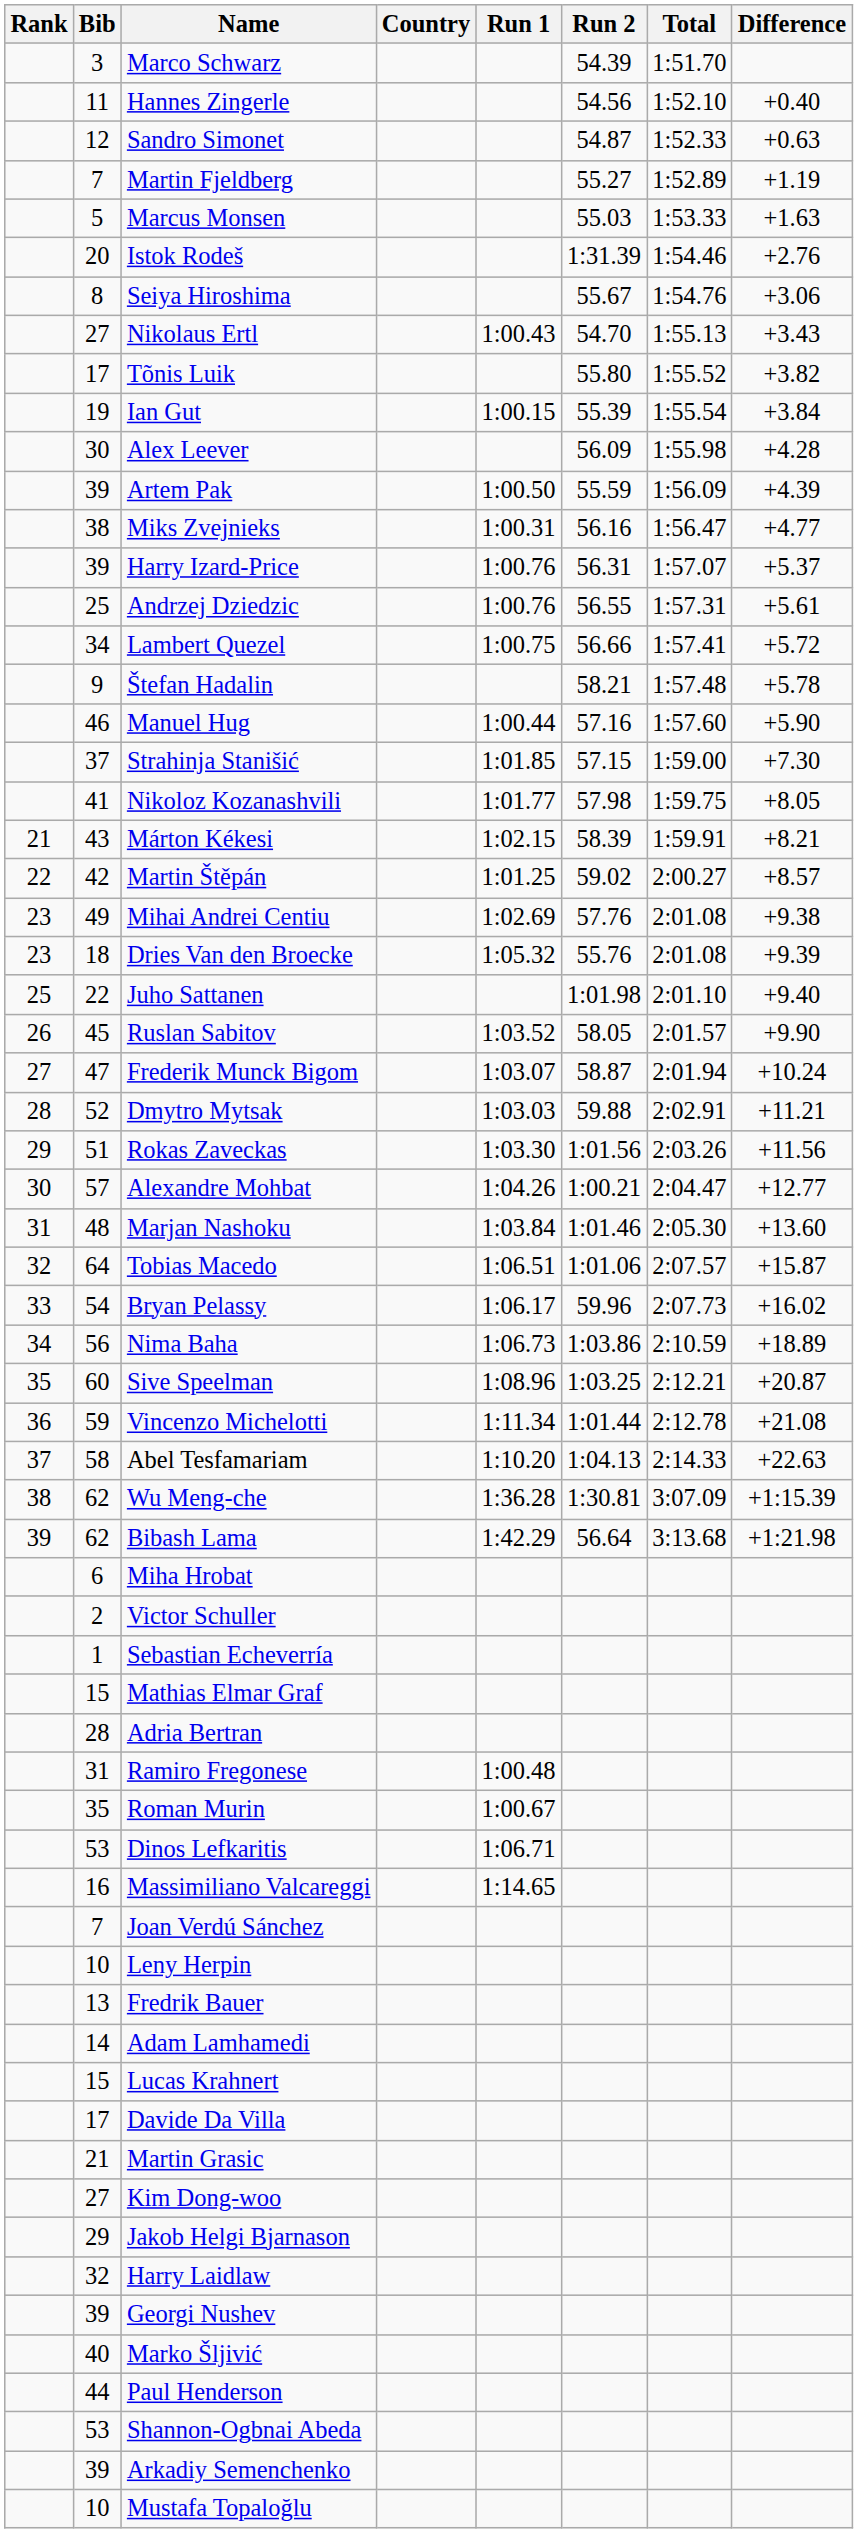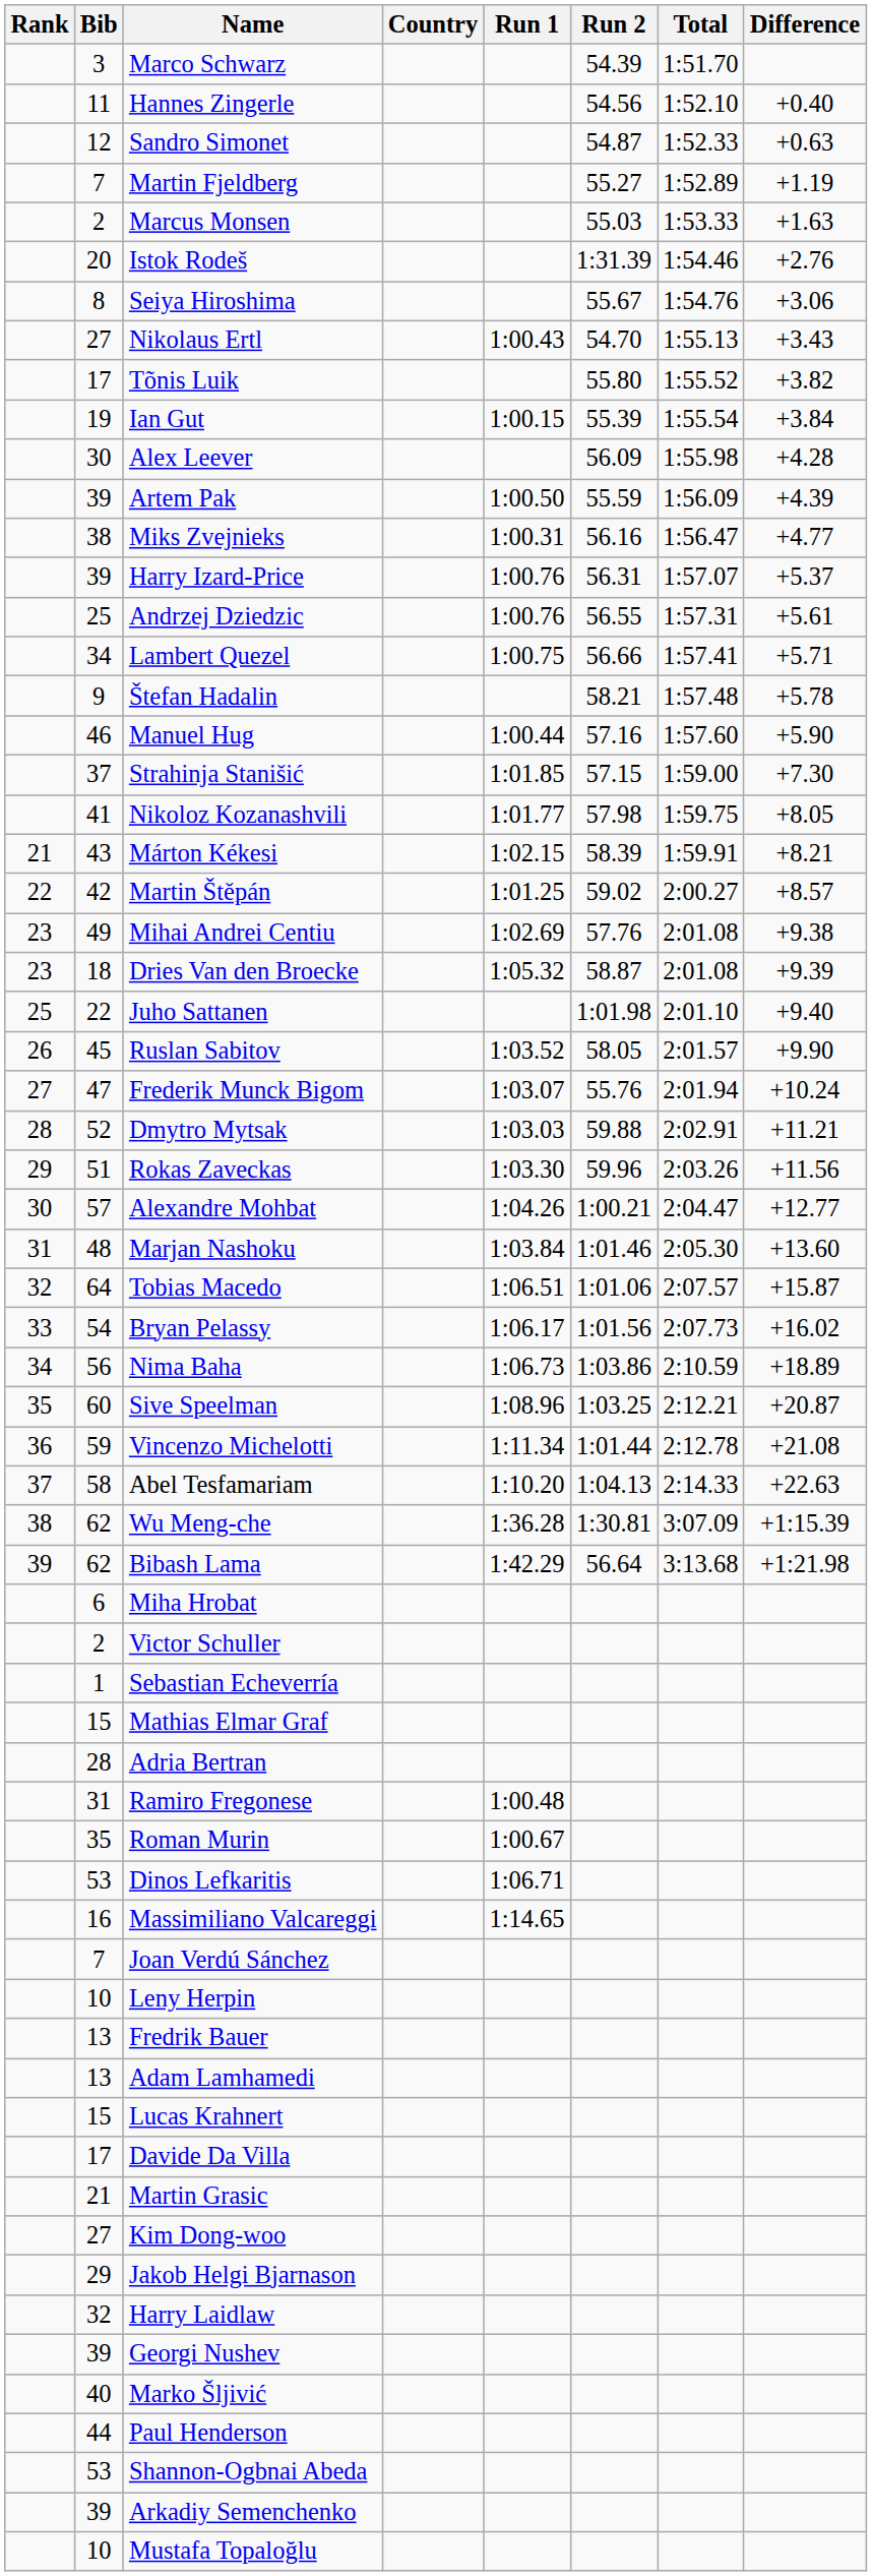Marcus Monsen | Bib: 5 -> 2
Lambert Quezel | Difference: +5.72 -> +5.71
Dries Van den Broecke | Run 2: 55.76 -> 58.87
Frederik Munck Bigom | Run 2: 58.87 -> 55.76
Rokas Zaveckas | Run 2: 1:01.56 -> 59.96
Bryan Pelassy | Run 2: 59.96 -> 1:01.56
Adam Lamhamedi | Bib: 14 -> 13
